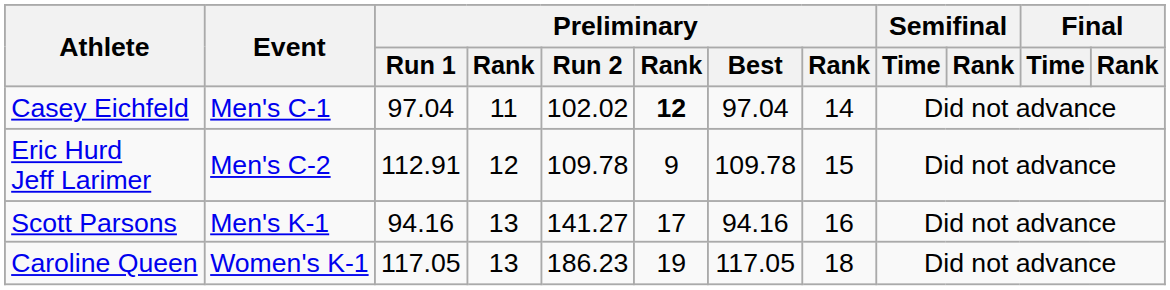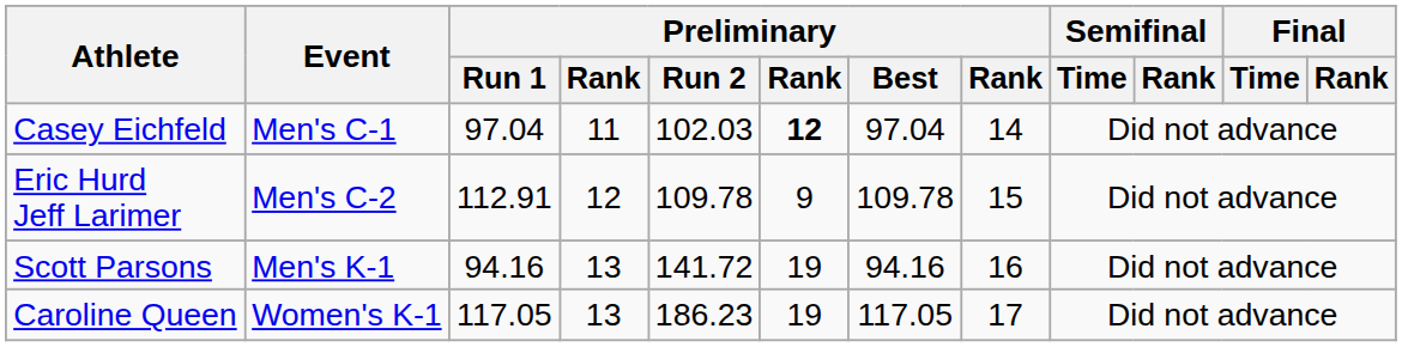Casey Eichfeld | Preliminary / Run 2: 102.02 -> 102.03
Scott Parsons | Preliminary / Run 2: 141.27 -> 141.72
Scott Parsons | column 6: 17 -> 19
Caroline Queen | column 8: 18 -> 17
